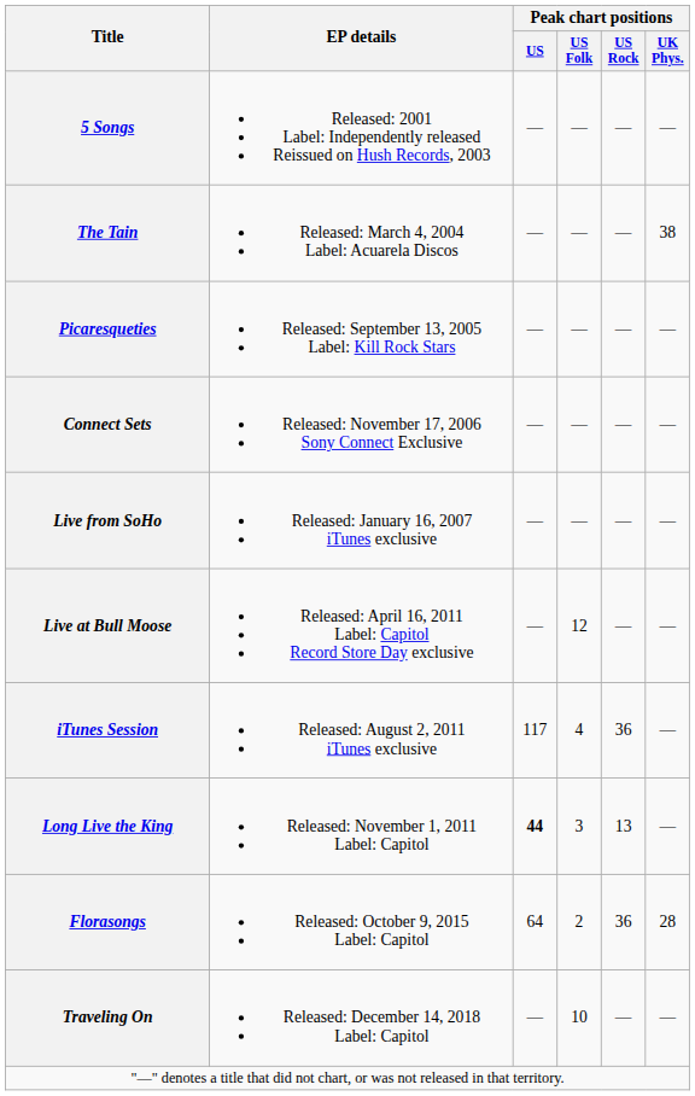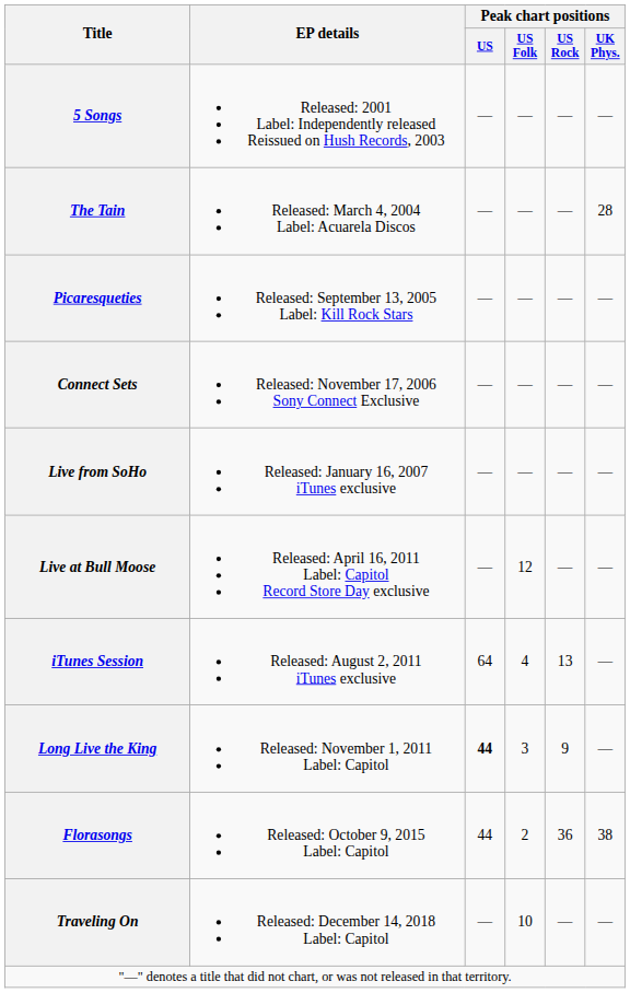The Tain | Peak chart positions / UK Phys.: 38 -> 28
iTunes Session | Peak chart positions / US: 117 -> 64
iTunes Session | Peak chart positions / US Rock: 36 -> 13
Long Live the King | Peak chart positions / US Rock: 13 -> 9
Florasongs | Peak chart positions / US: 64 -> 44
Florasongs | Peak chart positions / UK Phys.: 28 -> 38
